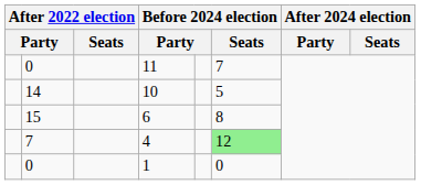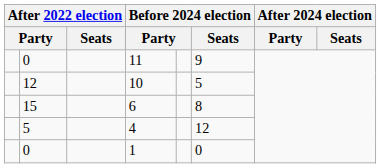11 | Before 2024 election / Seats: 7 -> 9
10 | column 2: 14 -> 12
4 | column 2: 7 -> 5
4 | Before 2024 election / Seats: lightgreen background -> no background
